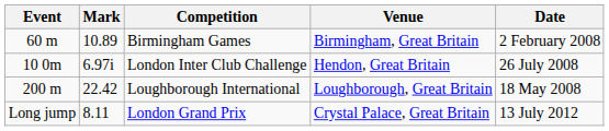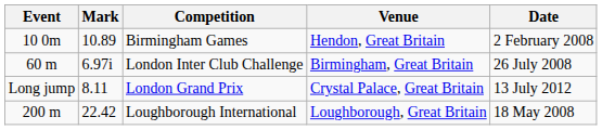Birmingham Games | Event: 60 m -> 10 0m
Birmingham Games | Venue: Birmingham, Great Britain -> Hendon, Great Britain
London Inter Club Challenge | Event: 10 0m -> 60 m
London Inter Club Challenge | Venue: Hendon, Great Britain -> Birmingham, Great Britain
rows swapped: Loughborough International <-> London Grand Prix
